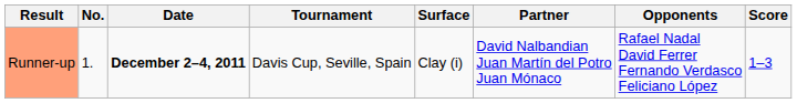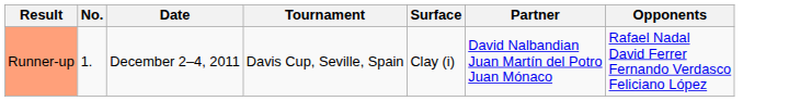- column: Score | 1–3
Runner-up | Date: bold -> normal
